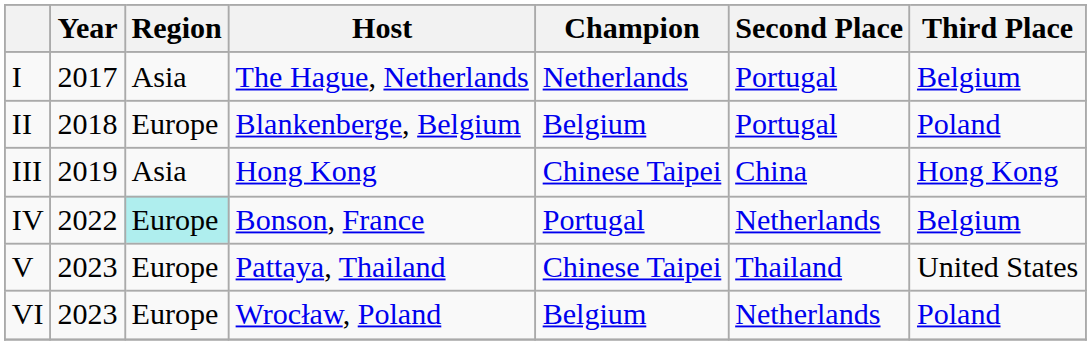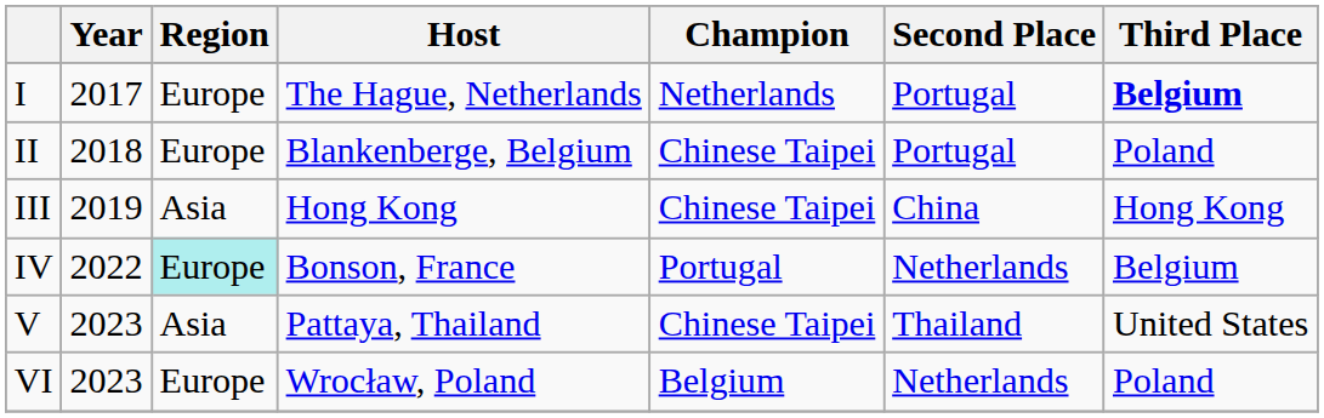I | Region: Asia -> Europe
I | Third Place: normal -> bold
II | Champion: Belgium -> Chinese Taipei
V | Region: Europe -> Asia
